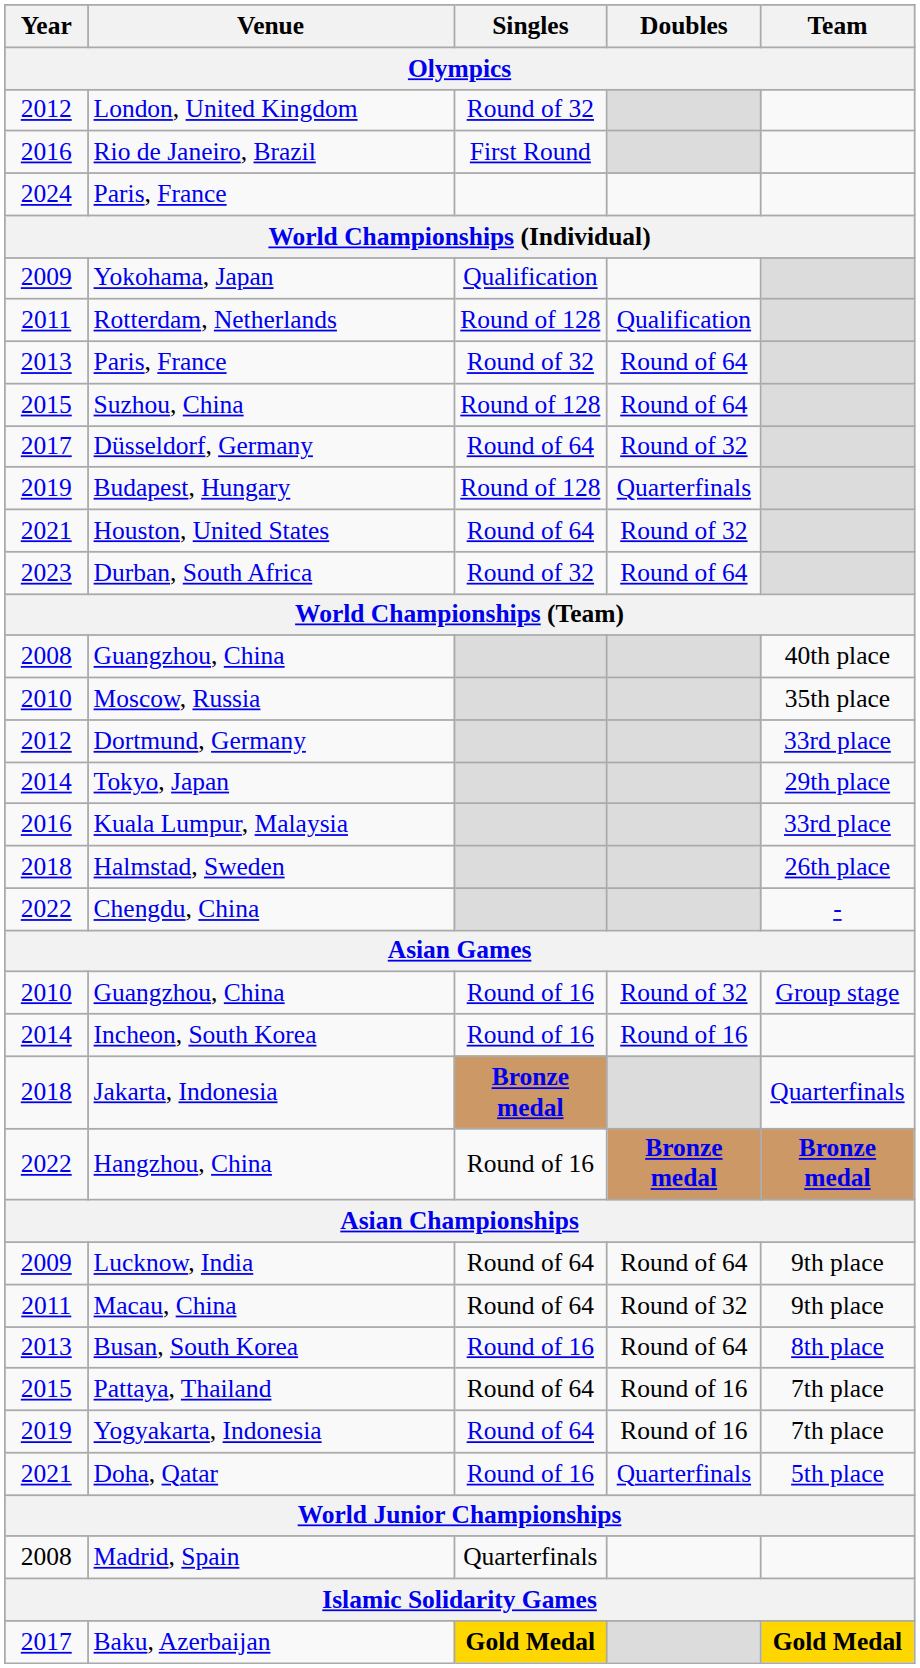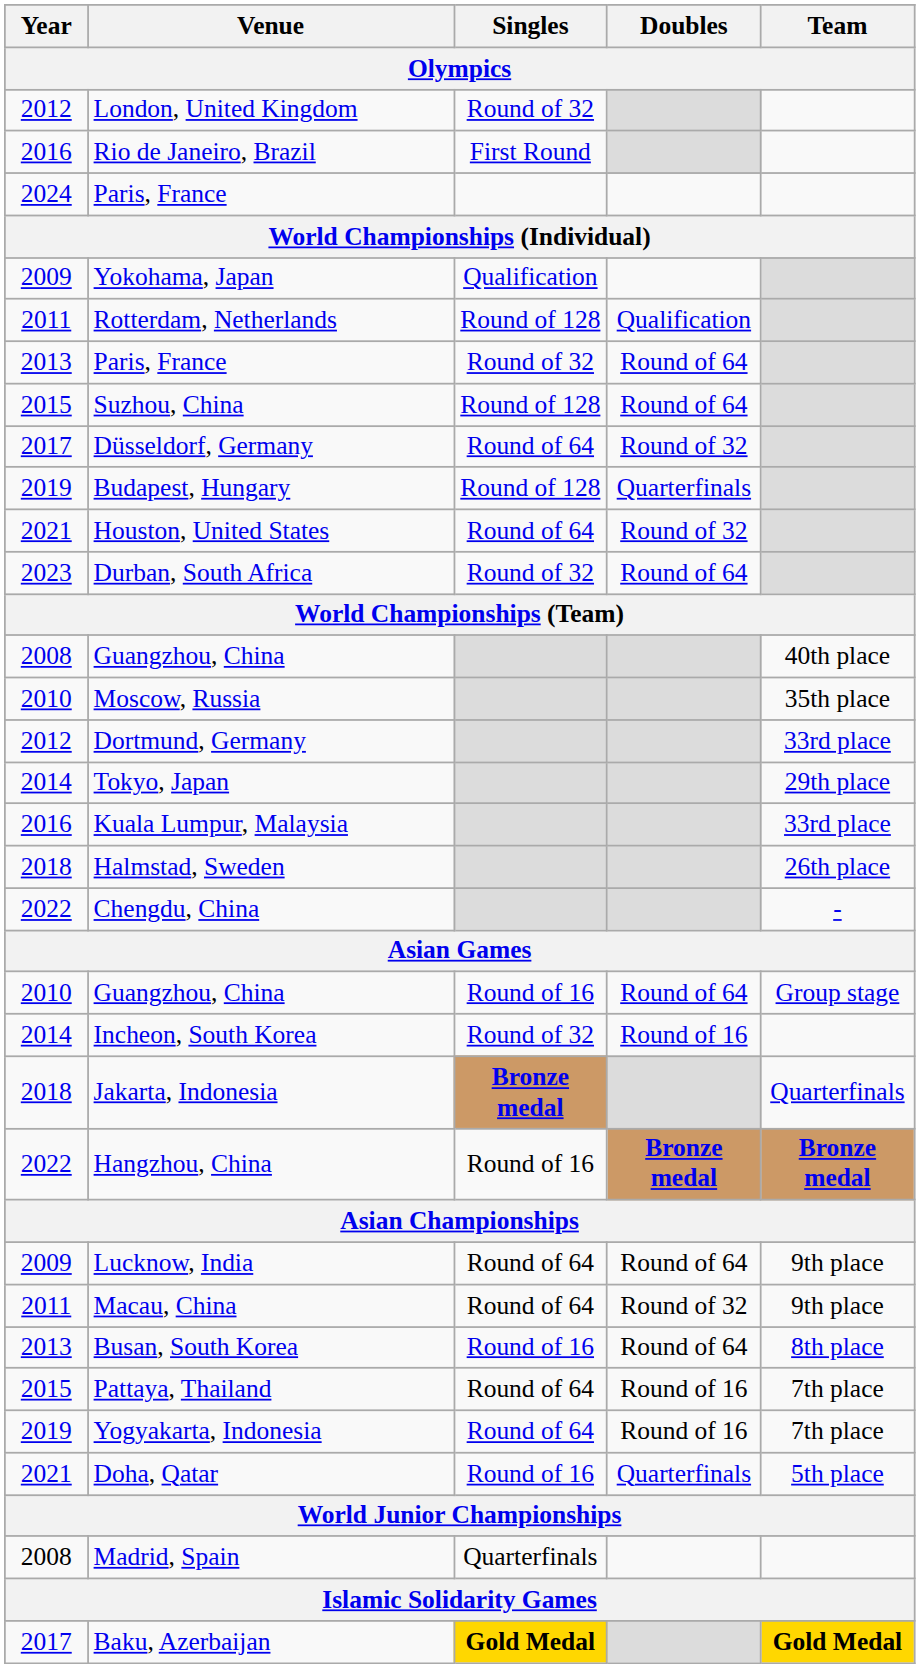2010 / Guangzhou, China | Doubles: Round of 32 -> Round of 64
Incheon, South Korea | Singles: Round of 16 -> Round of 32
